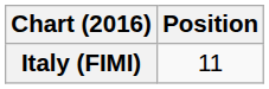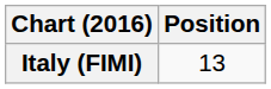Italy (FIMI) | Position: 11 -> 13
